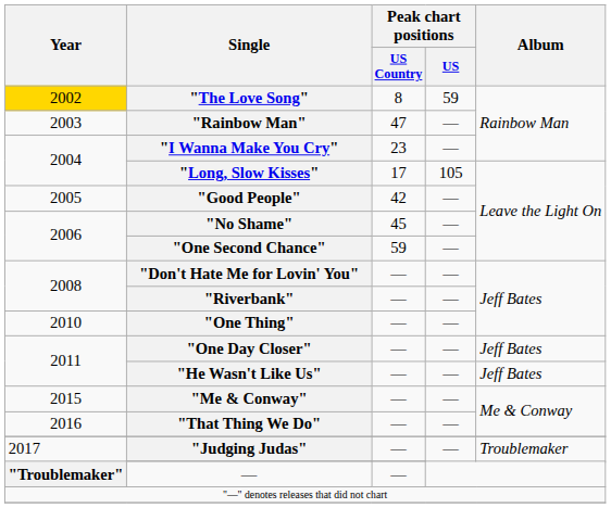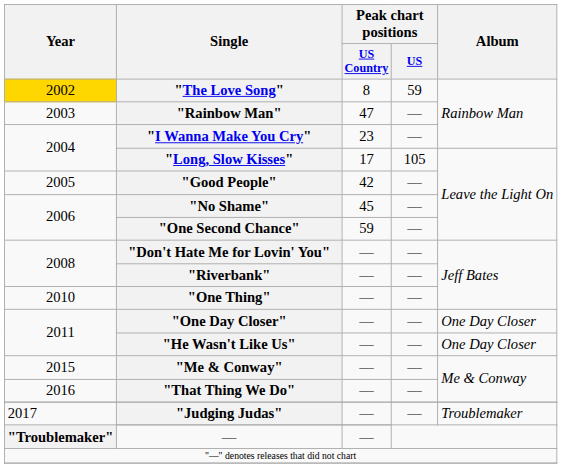"One Day Closer" | Album: Jeff Bates -> One Day Closer
"He Wasn't Like Us" | Album: Jeff Bates -> One Day Closer
